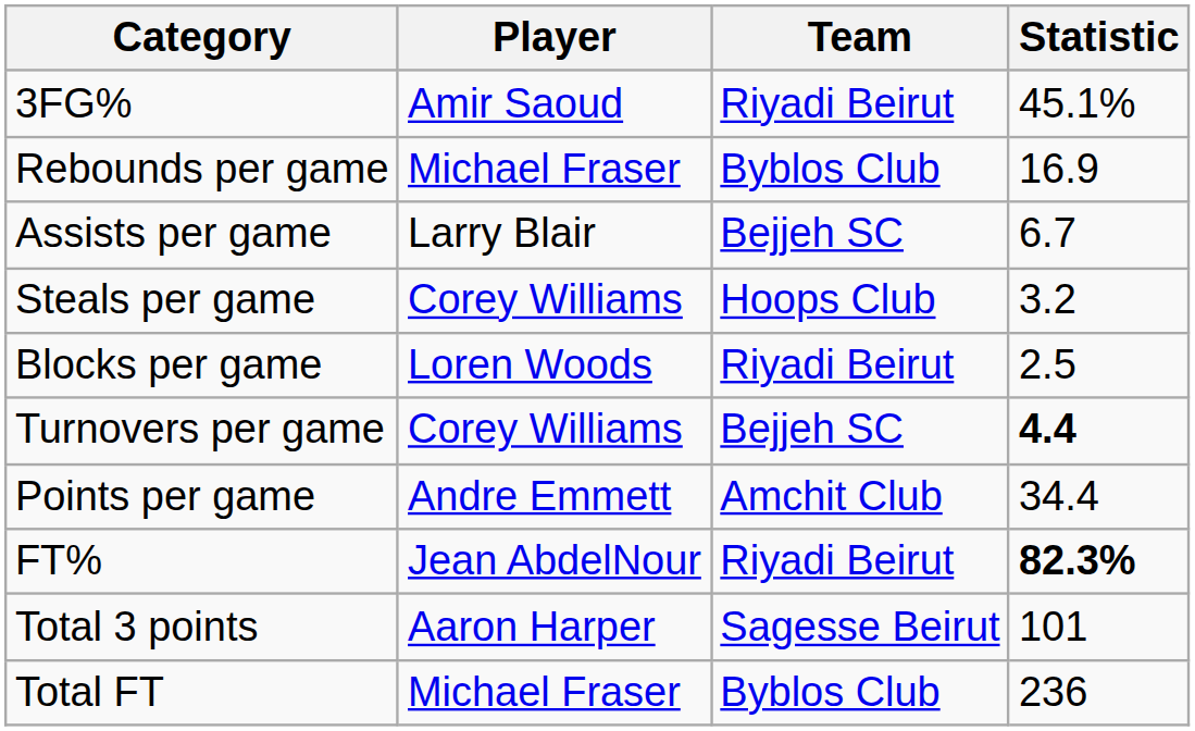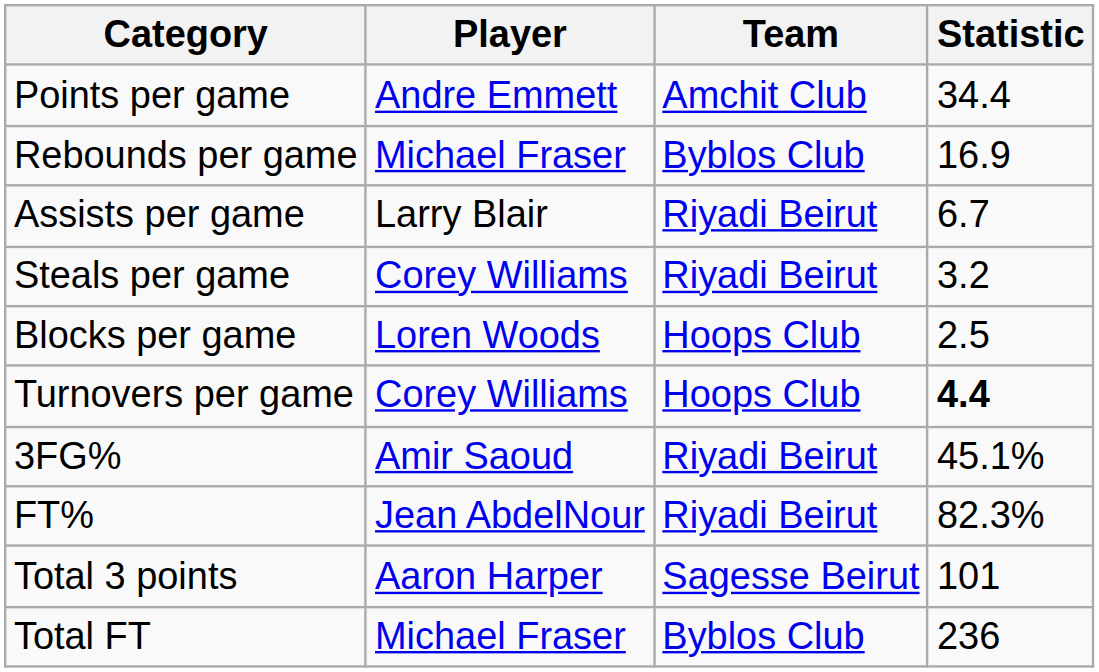rows swapped: Points per game <-> 3FG%
Assists per game | Team: Bejjeh SC -> Riyadi Beirut
Steals per game | Team: Hoops Club -> Riyadi Beirut
Blocks per game | Team: Riyadi Beirut -> Hoops Club
Turnovers per game | Team: Bejjeh SC -> Hoops Club
FT% | Statistic: bold -> normal
